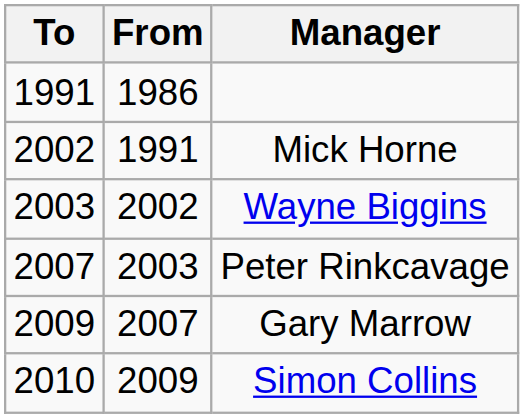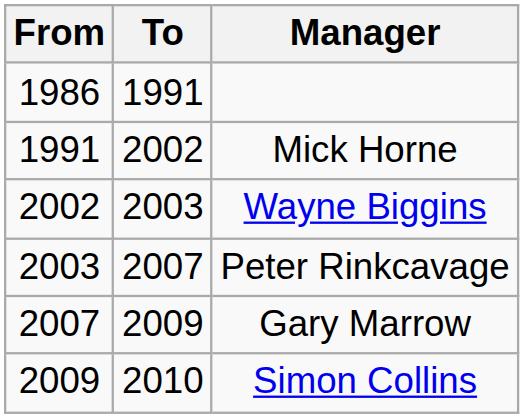columns swapped: From <-> To
